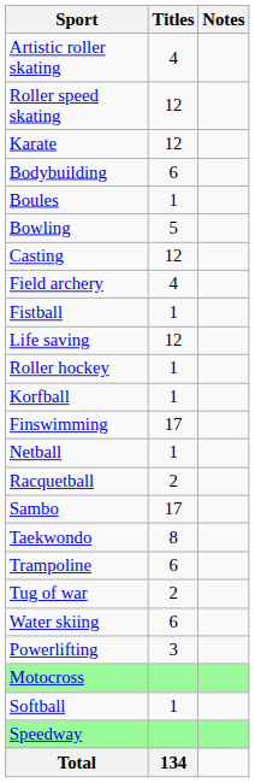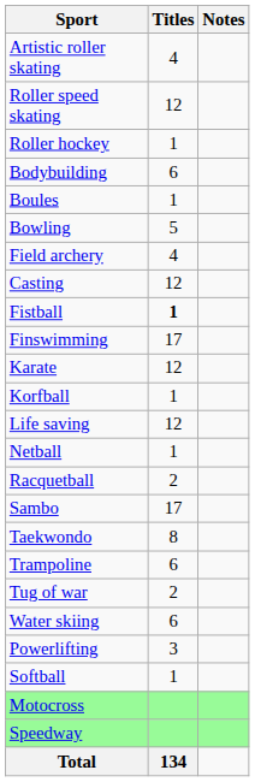rows swapped: Roller hockey <-> Karate
rows swapped: Casting <-> Field archery
Fistball | Titles: normal -> bold
rows swapped: Finswimming <-> Life saving
rows swapped: Softball <-> Motocross
